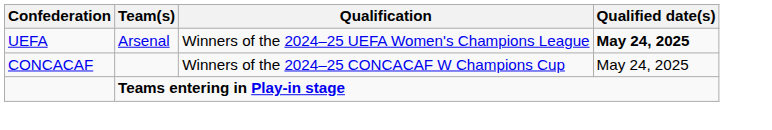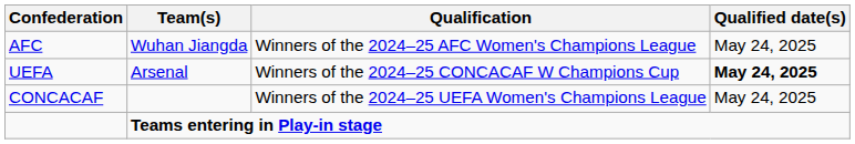+ row: AFC | Wuhan Jiangda | Winners of the 2024–25 AFC Women's Champions League | May 24, 2025
UEFA | Qualification: Winners of the 2024–25 UEFA Women's Champions League -> Winners of the 2024–25 CONCACAF W Champions Cup
CONCACAF | Qualification: Winners of the 2024–25 CONCACAF W Champions Cup -> Winners of the 2024–25 UEFA Women's Champions League
